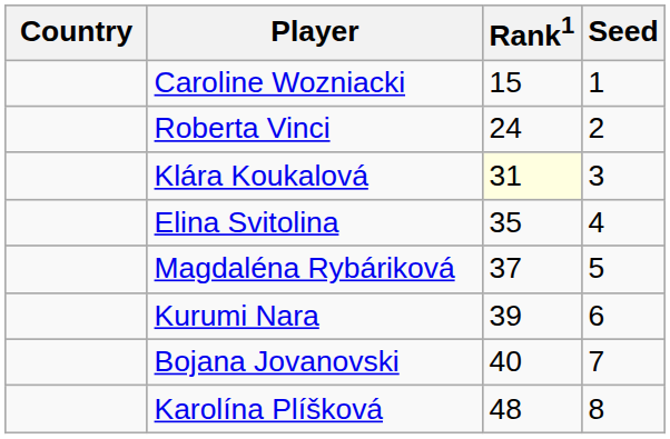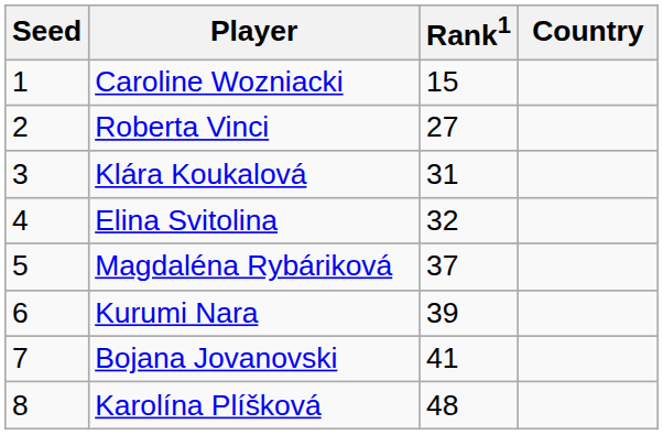columns swapped: Country <-> Seed
Roberta Vinci | Rank1: 24 -> 27
Klára Koukalová | Rank1: lightyellow background -> no background
Elina Svitolina | Rank1: 35 -> 32
Bojana Jovanovski | Rank1: 40 -> 41
